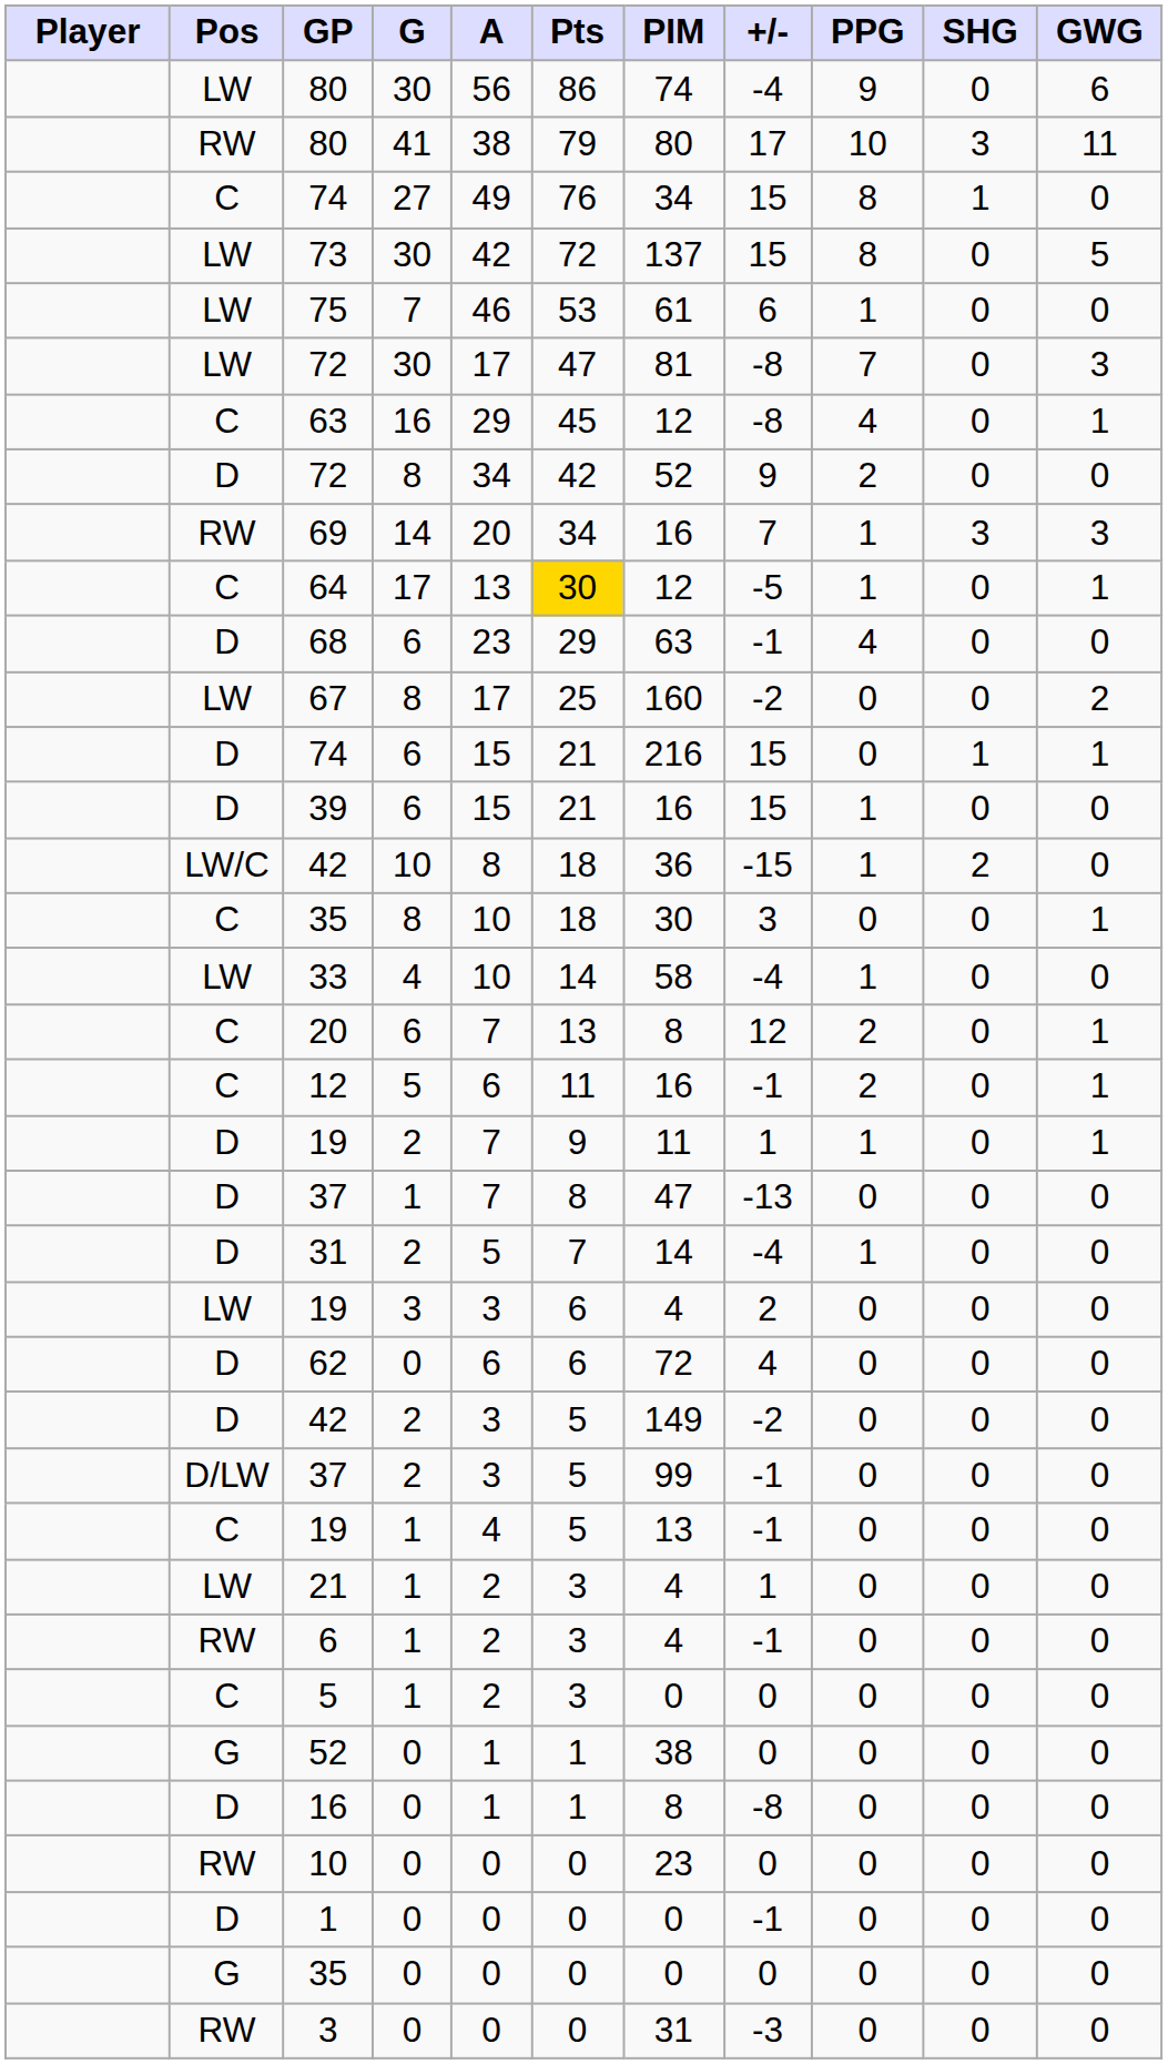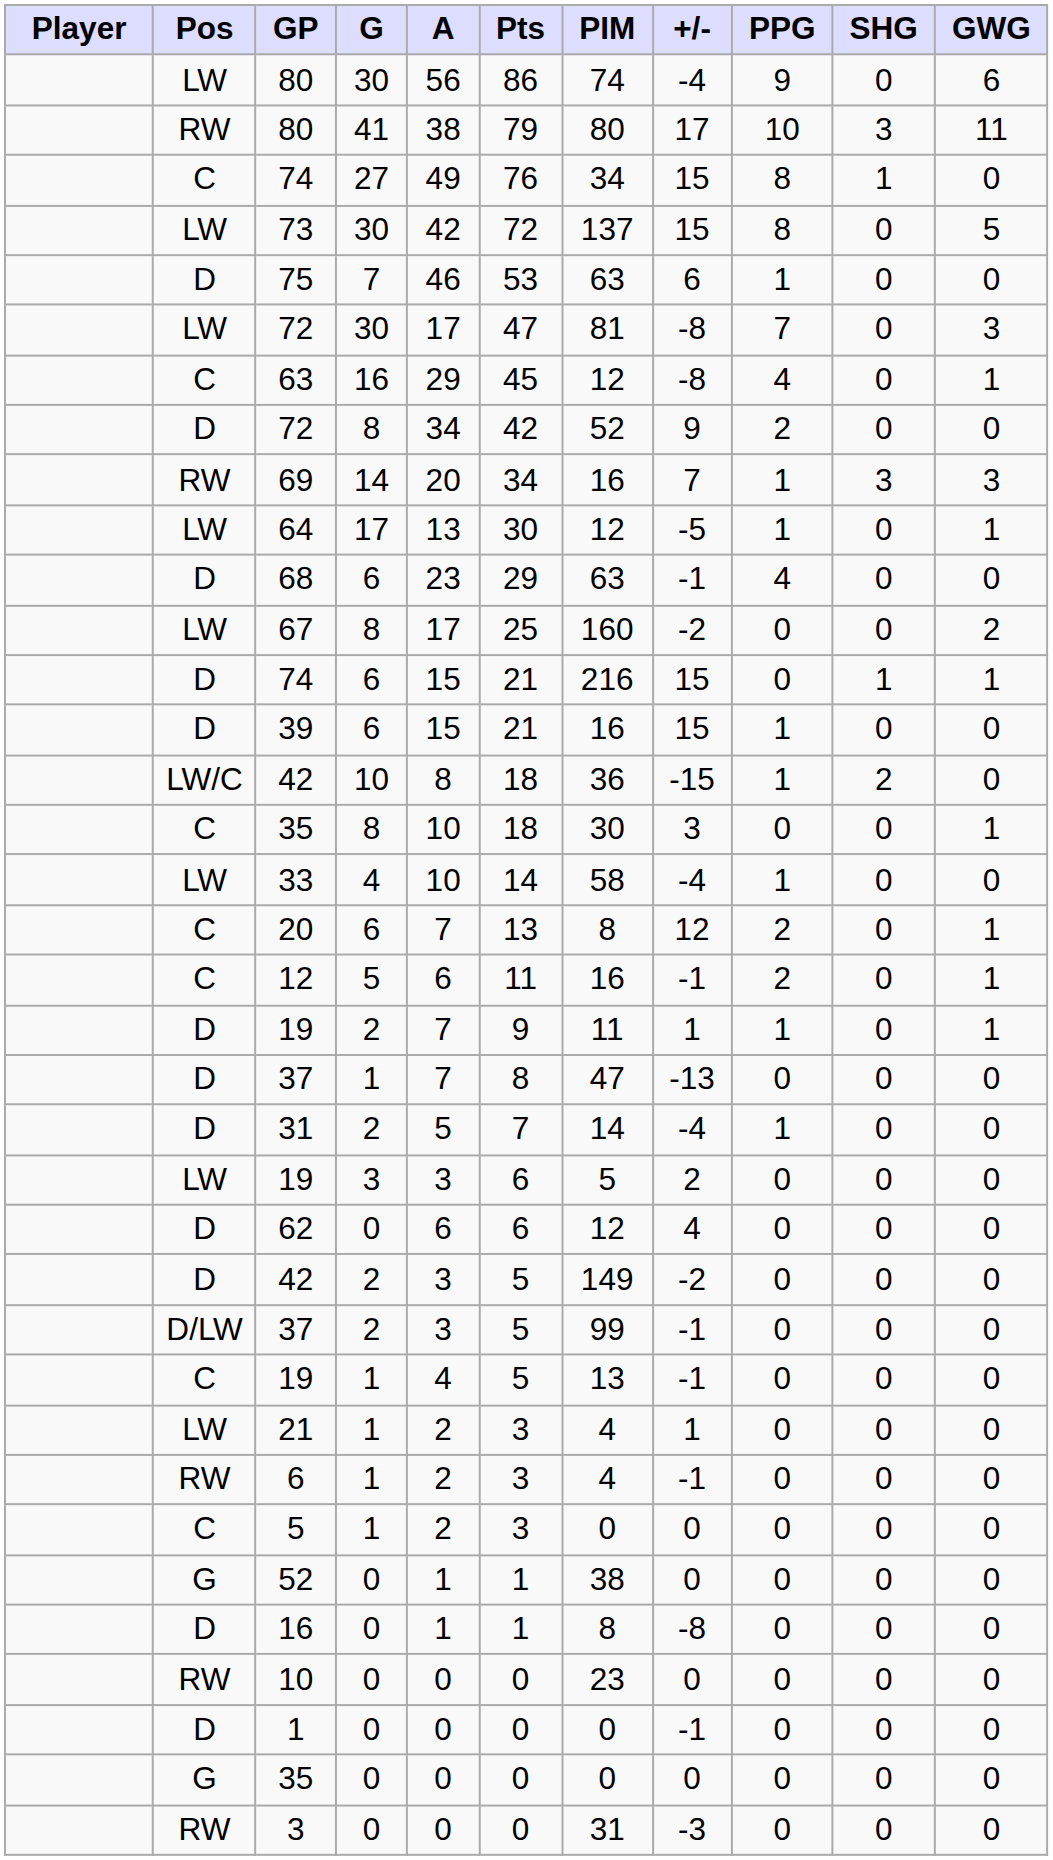75 | Pos: LW -> D
75 | PIM: 61 -> 63
64 | Pos: C -> LW
64 | Pts: gold background -> no background
19 / 3 | PIM: 4 -> 5
62 | PIM: 72 -> 12
